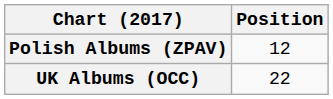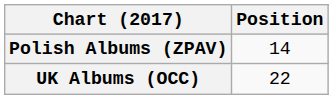Polish Albums (ZPAV) | Position: 12 -> 14
